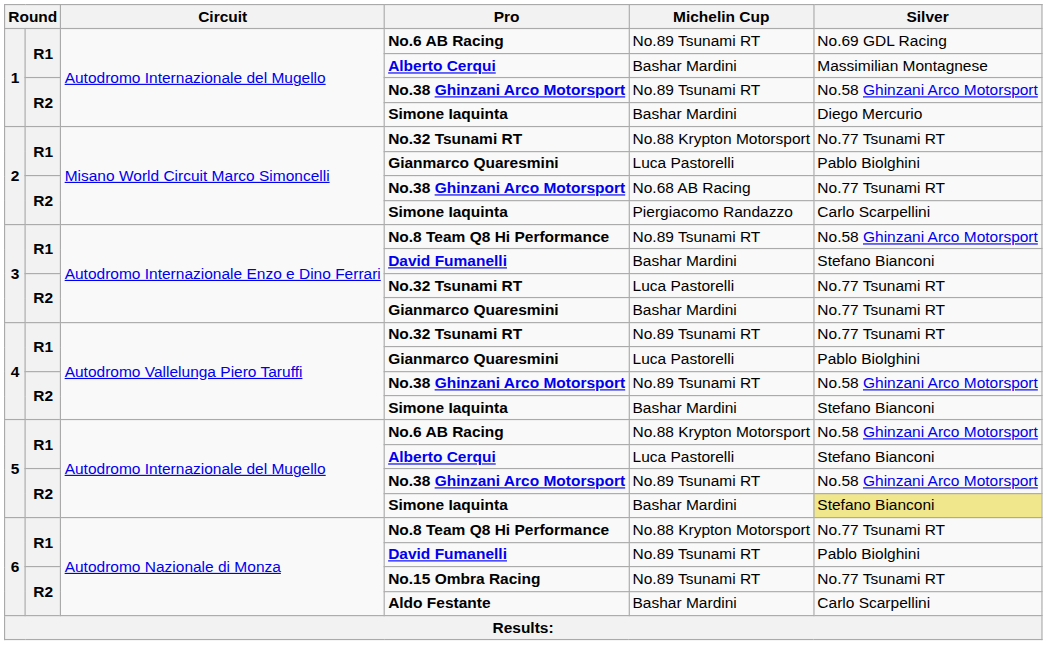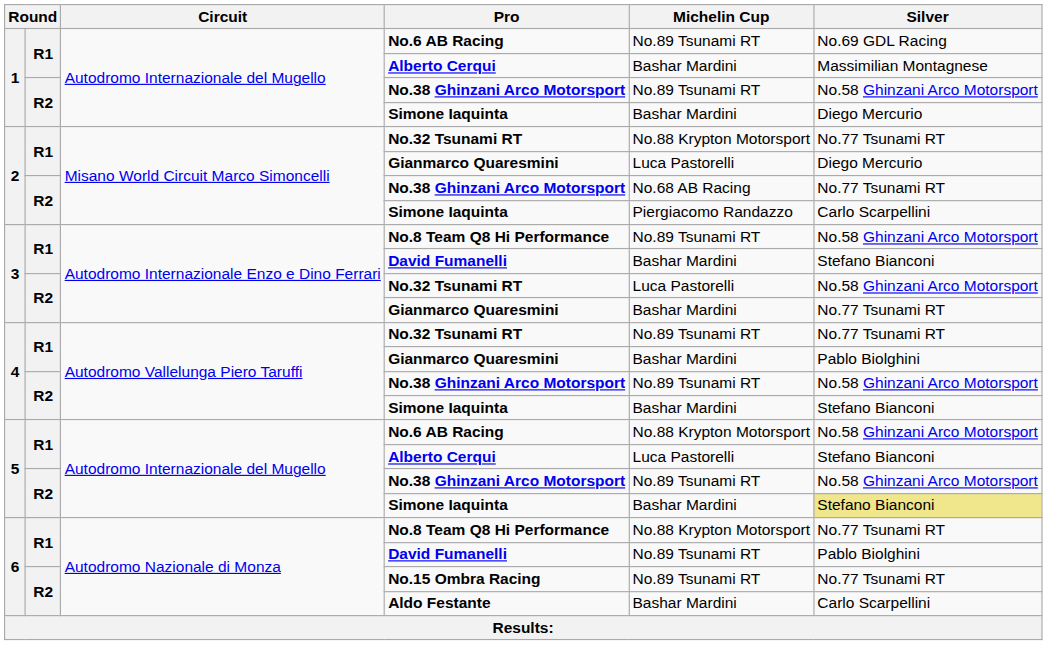2 / Gianmarco Quaresmini | Silver: Pablo Biolghini -> Diego Mercurio
3 / No.32 Tsunami RT | Silver: No.77 Tsunami RT -> No.58 Ghinzani Arco Motorsport
4 / Gianmarco Quaresmini | Michelin Cup: Luca Pastorelli -> Bashar Mardini
